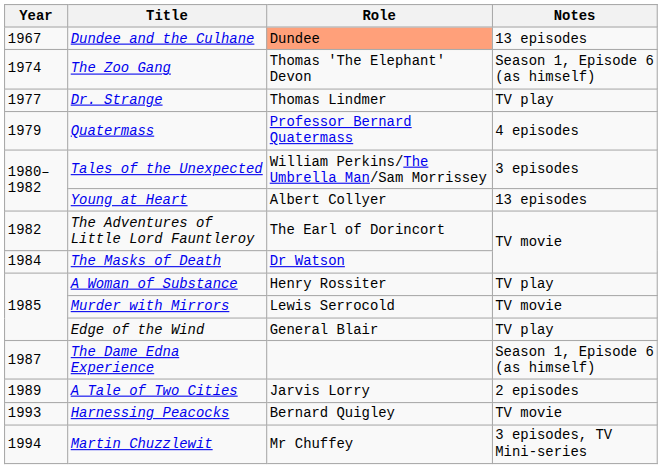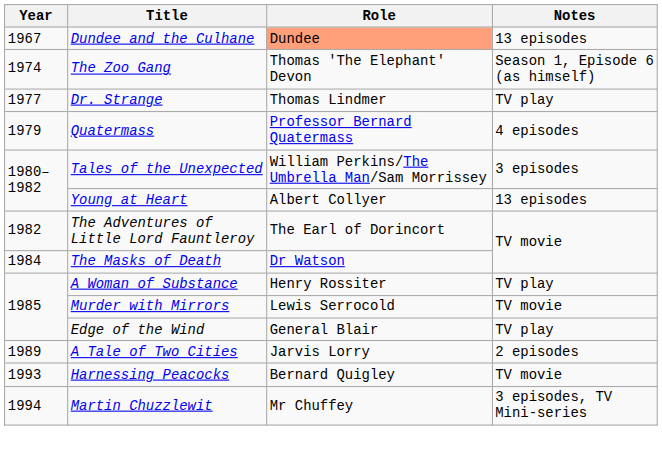- row: 1987 | The Dame Edna Experience | Season 1, Episode 6 (as himself)
